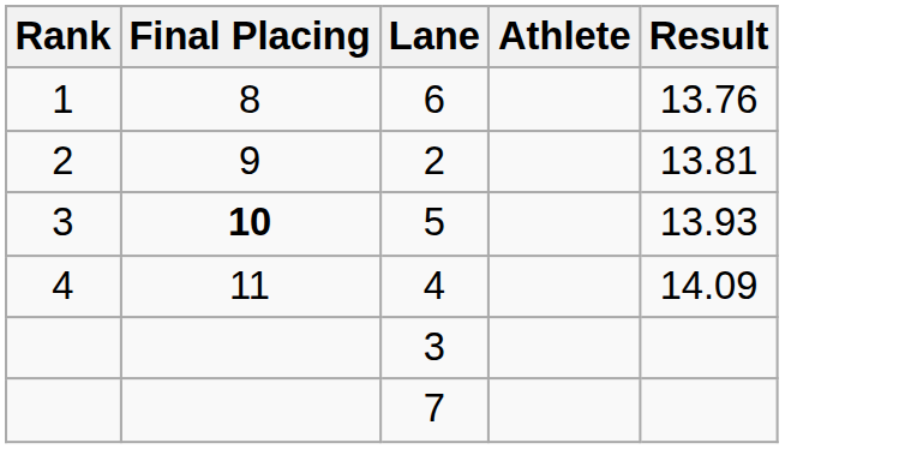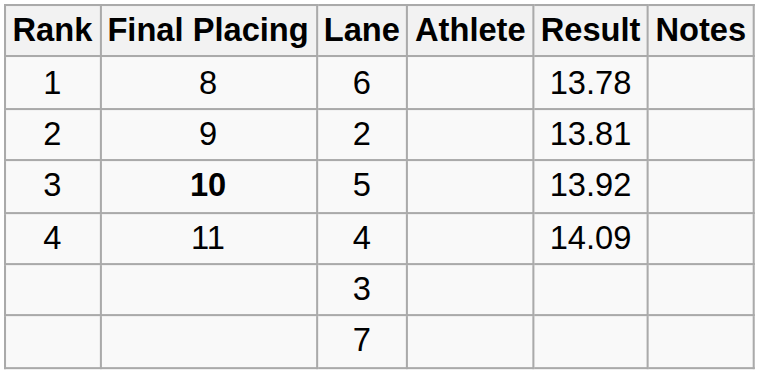+ column: Notes
6 | Result: 13.76 -> 13.78
5 | Result: 13.93 -> 13.92
